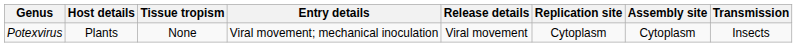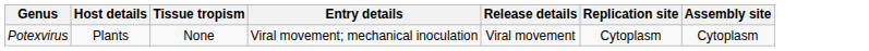- column: Transmission | Insects
